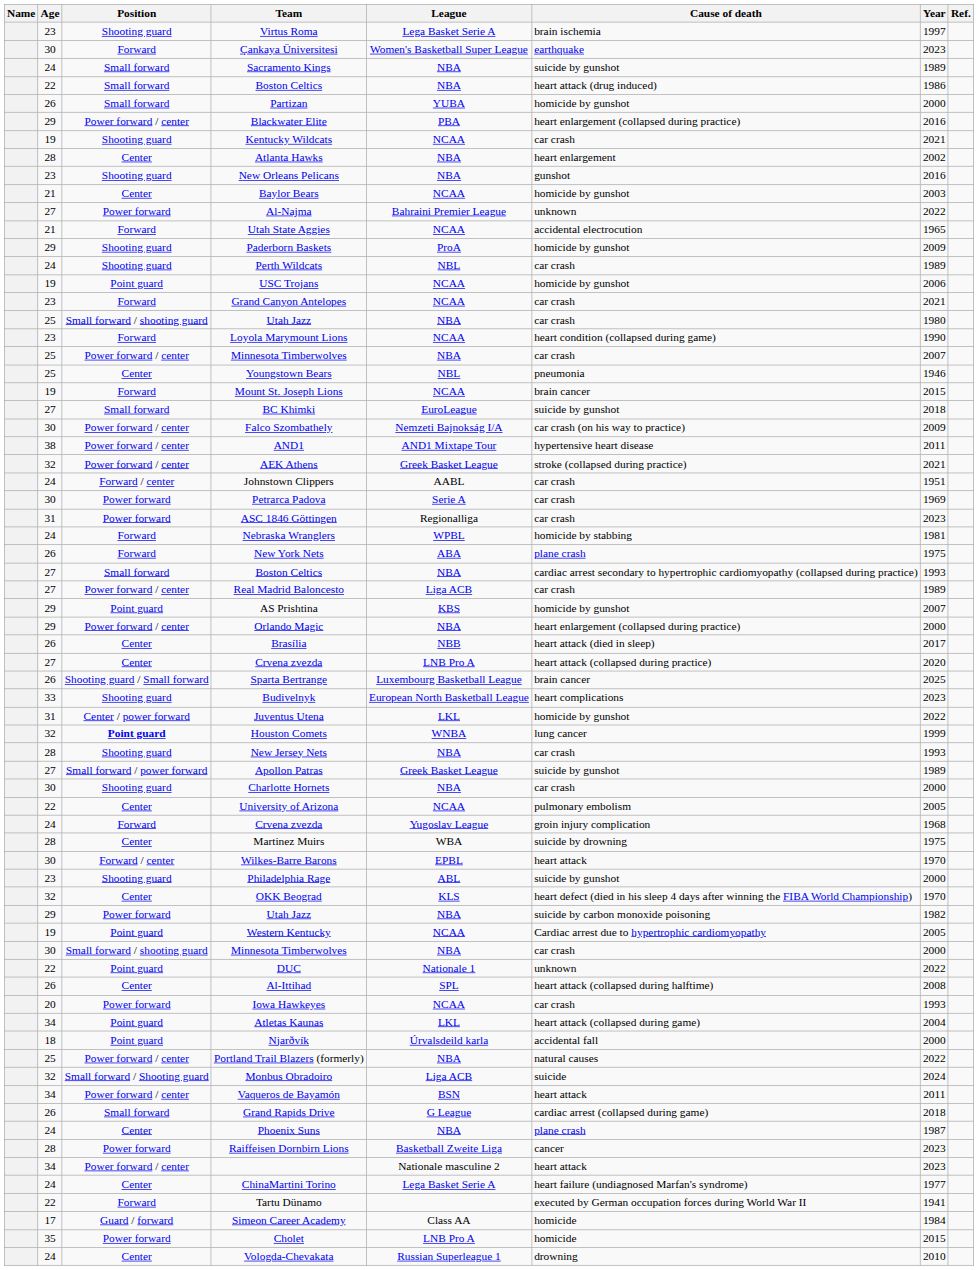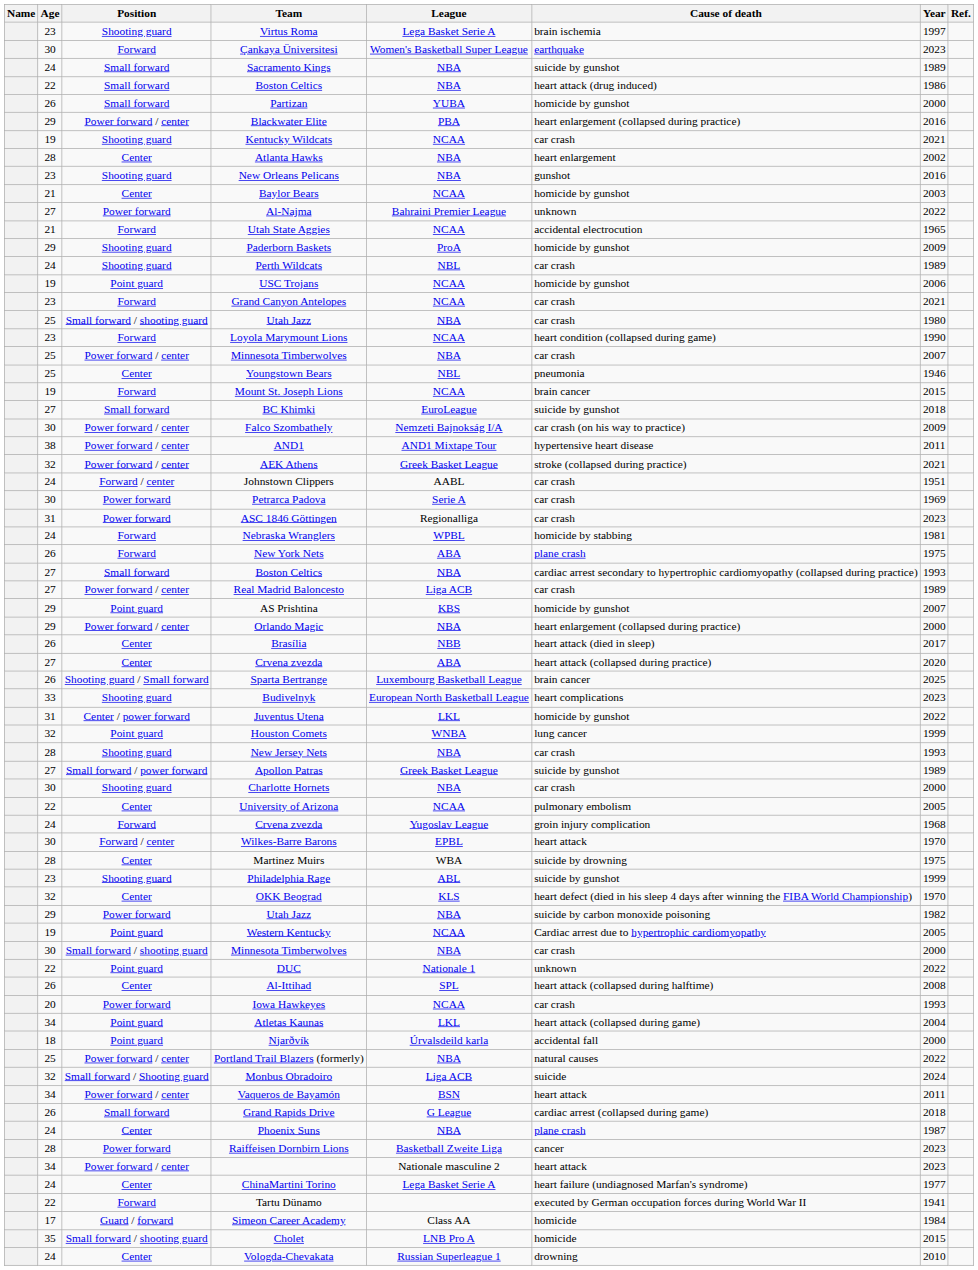27 / Crvena zvezda | League: LNB Pro A -> ABA
Houston Comets | Position: bold -> normal
rows swapped: Wilkes-Barre Barons <-> Martinez Muirs
Philadelphia Rage | Year: 2000 -> 1999
Cholet | Position: Power forward -> Small forward / shooting guard
